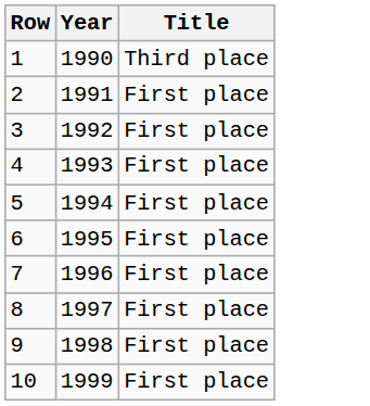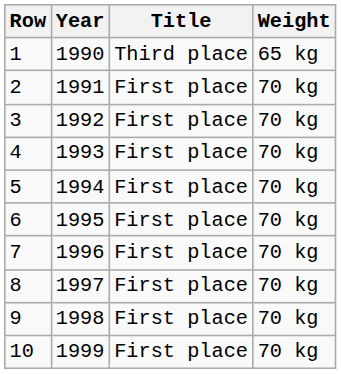+ column: Weight | 65 kg | 70 kg | 70 kg | 70 kg | 70 kg | 70 kg | 70 kg | 70 kg | 70 kg | 70 kg
